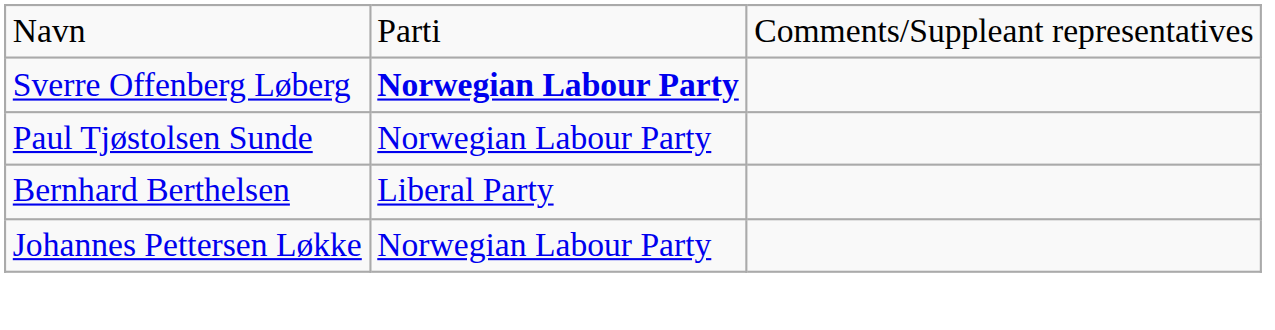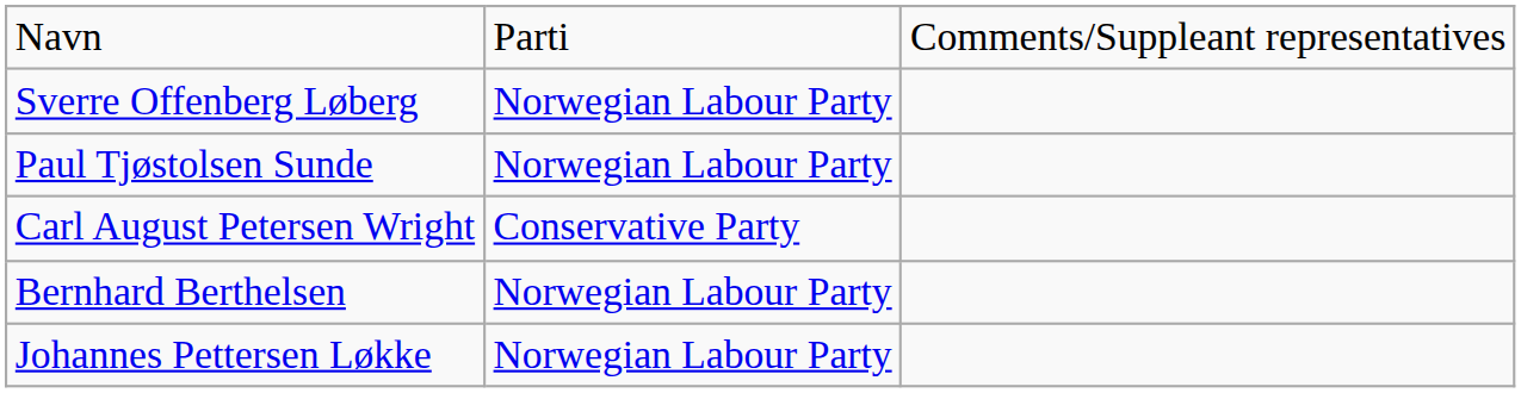Sverre Offenberg Løberg | column 2: bold -> normal
+ row: Carl August Petersen Wright | Conservative Party
Bernhard Berthelsen | column 2: Liberal Party -> Norwegian Labour Party
